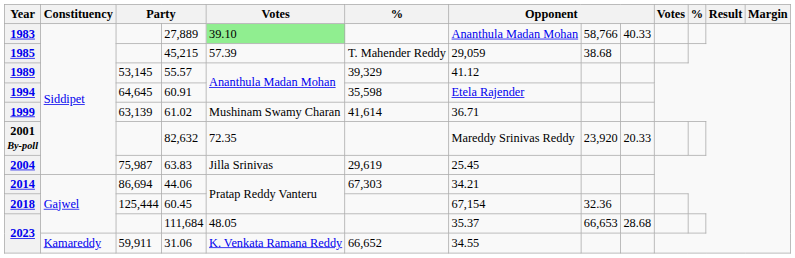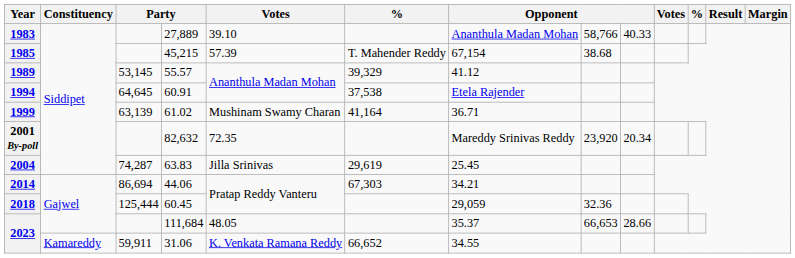1983 | column 5: lightgreen background -> no background
1985 | column 7: 29,059 -> 67,154
1994 | column 6: 35,598 -> 37,538
1999 | column 6: 41,614 -> 41,164
2001 By-poll | column 9: 20.33 -> 20.34
2004 | column 3: 75,987 -> 74,287
2018 | column 7: 67,154 -> 29,059
2023 / 111,684 | column 9: 28.68 -> 28.66
